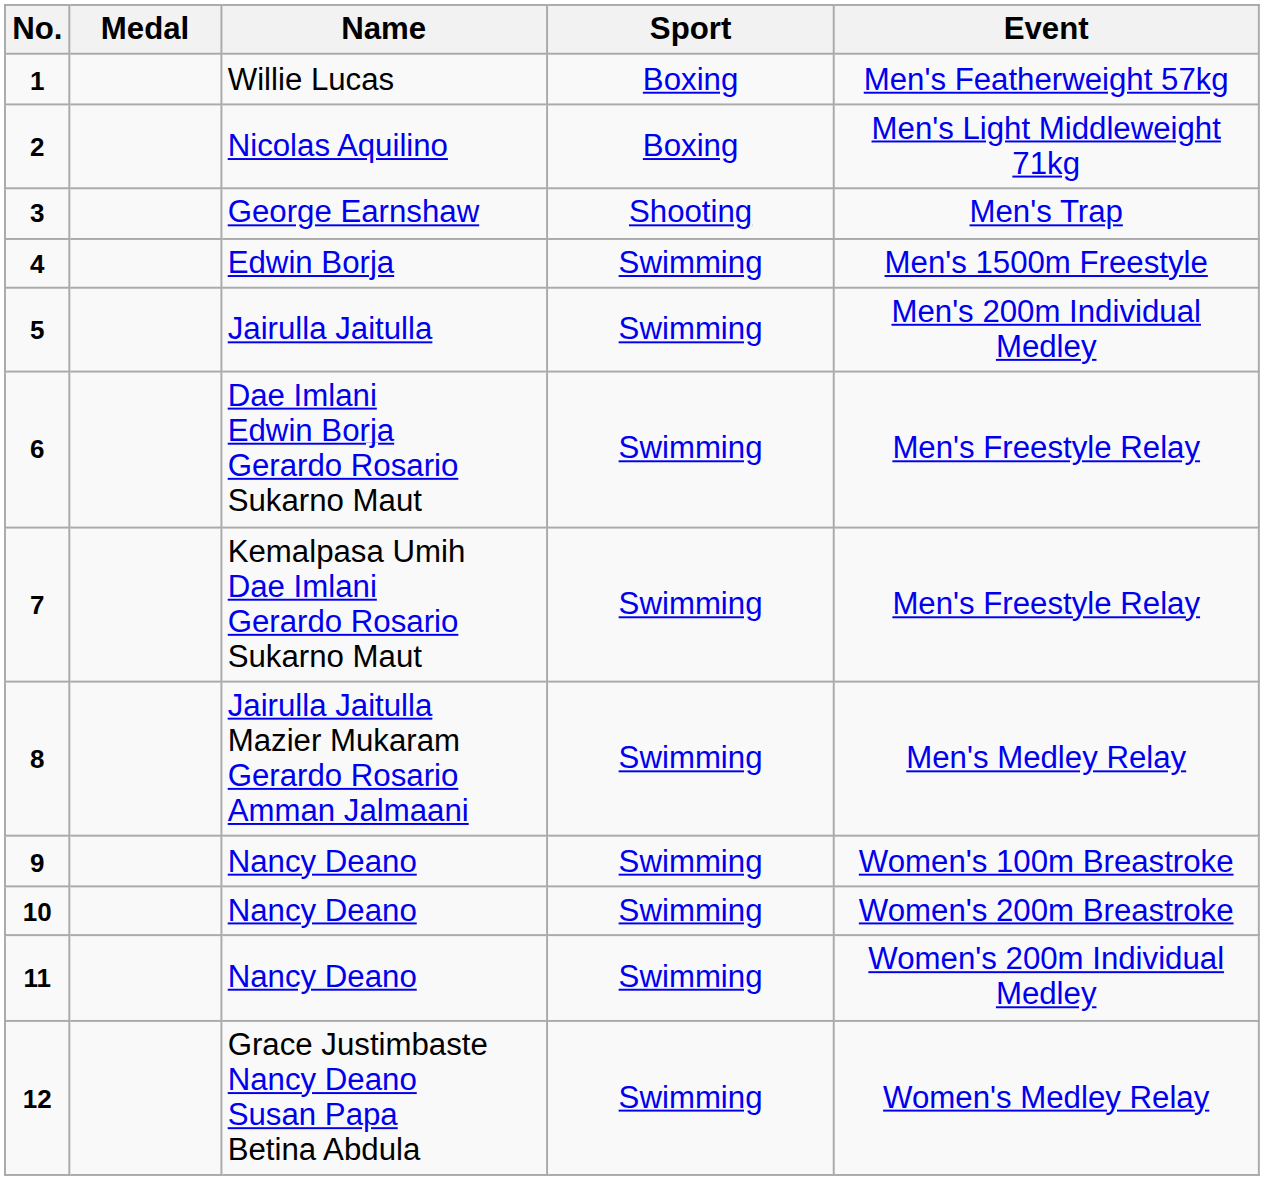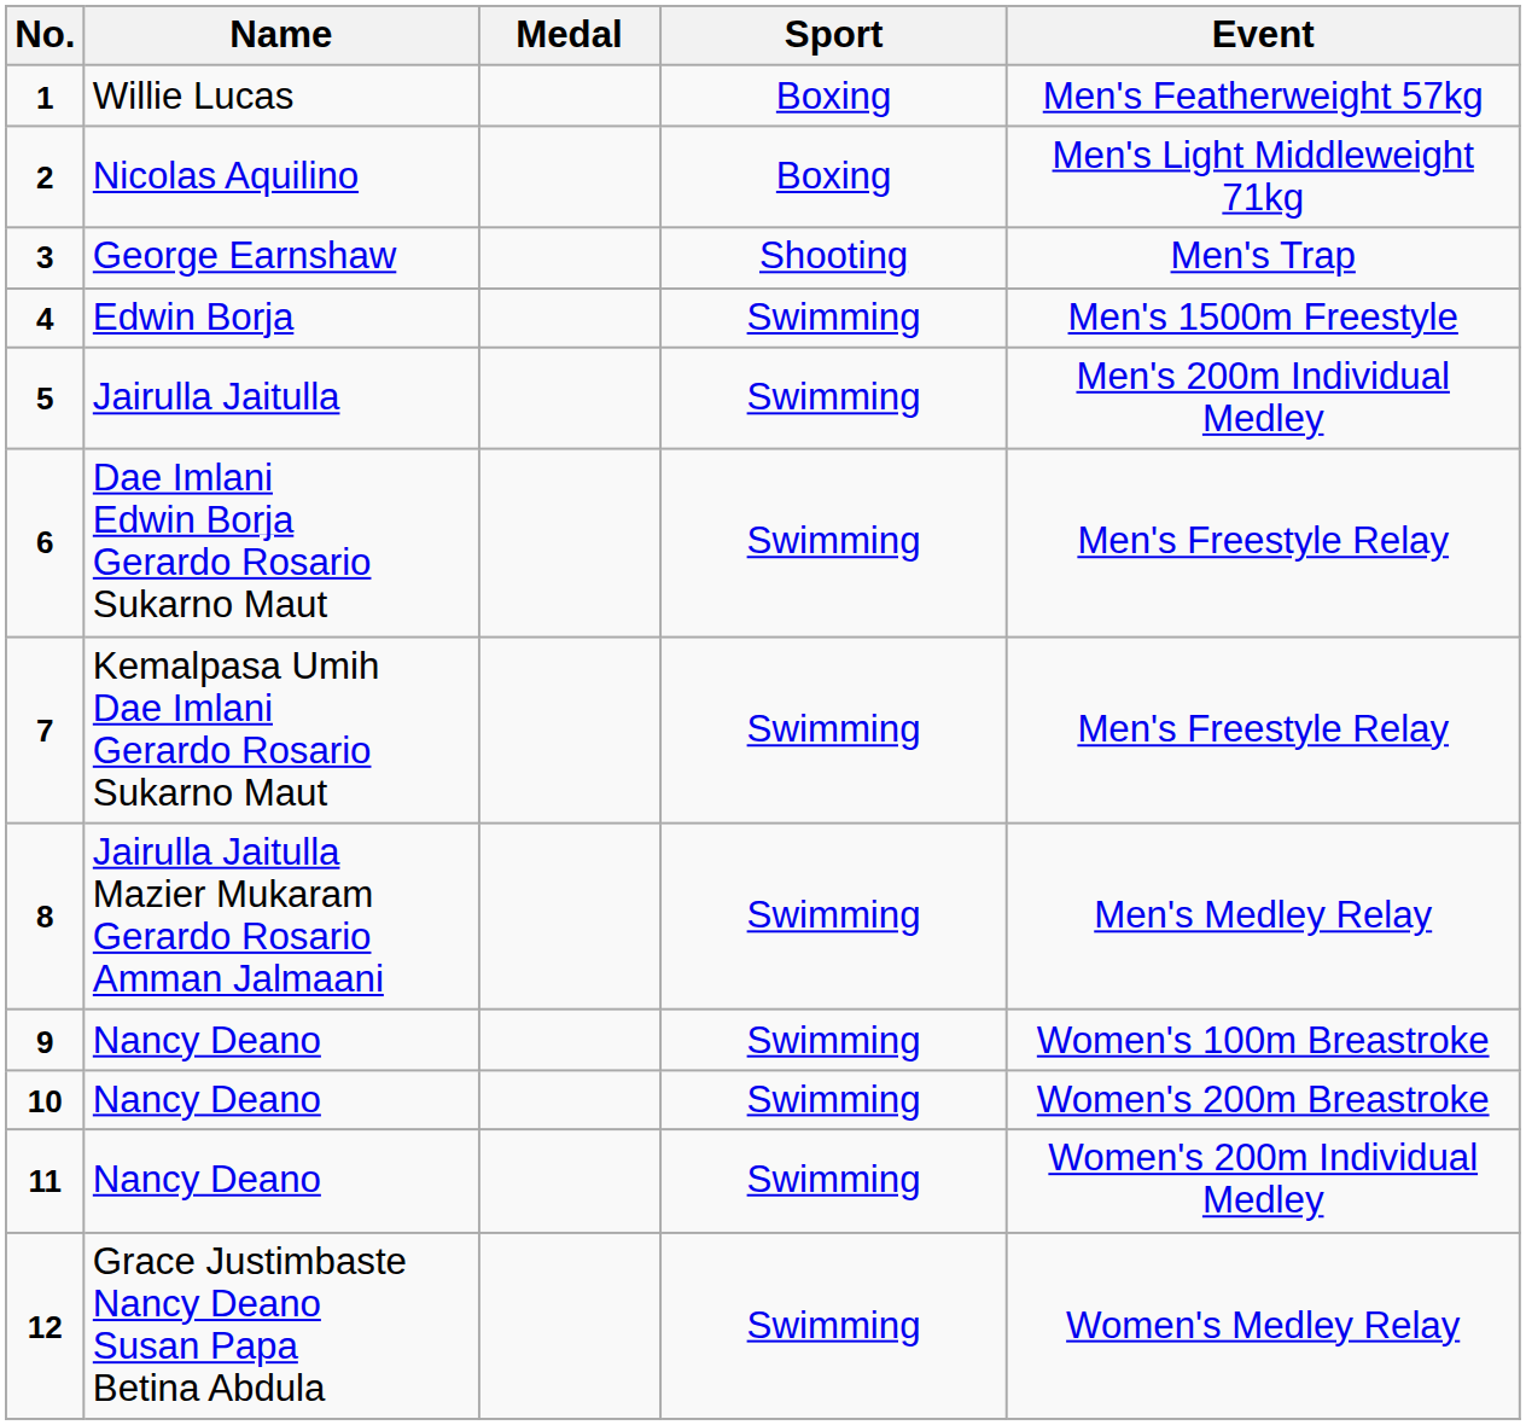columns swapped: Medal <-> Name
